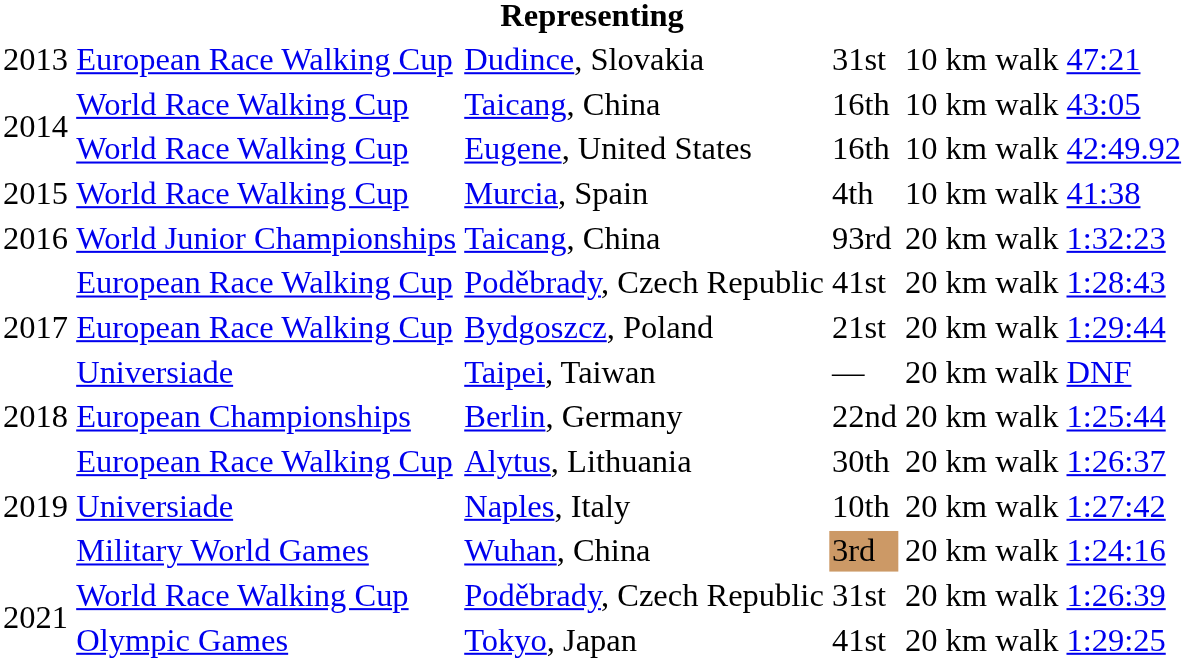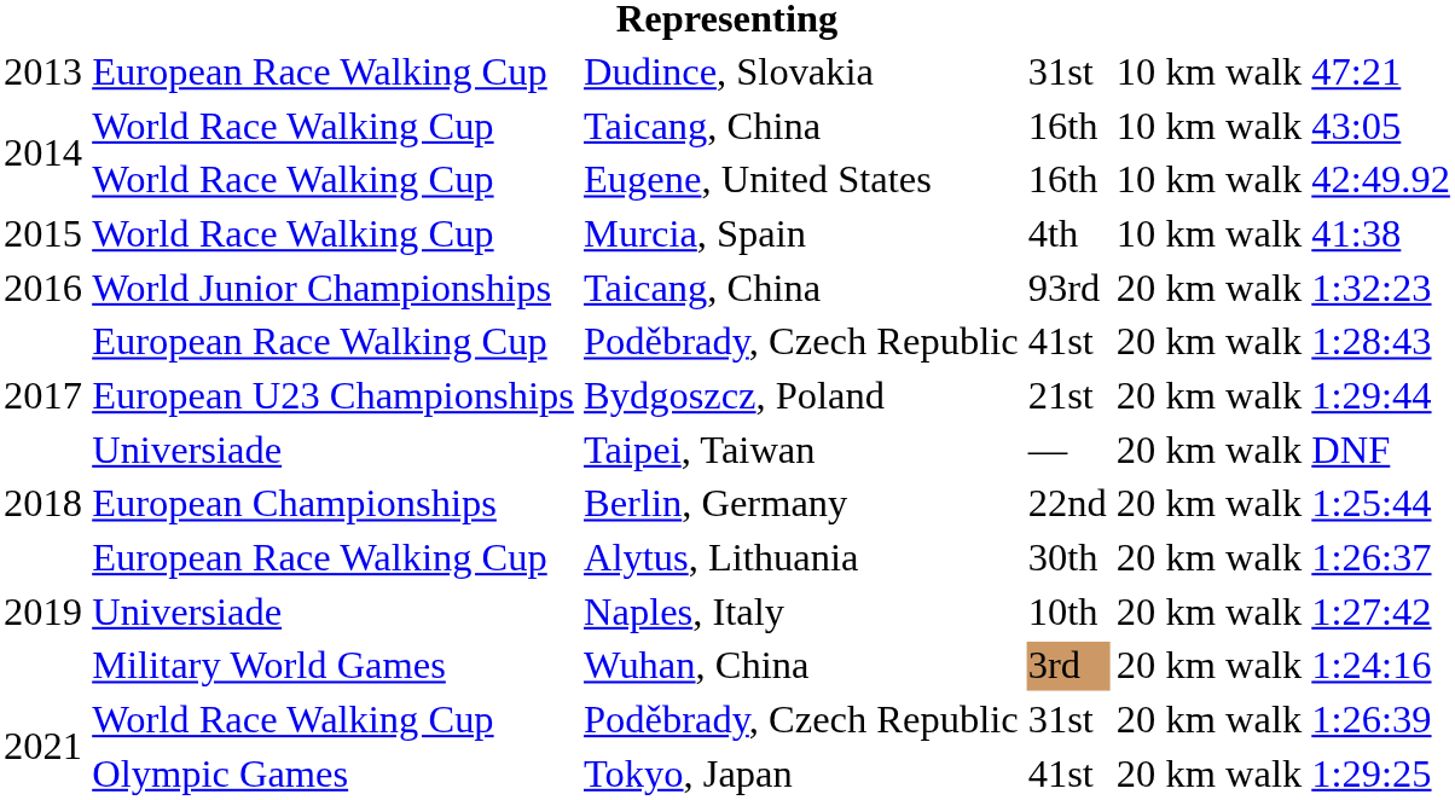Bydgoszcz, Poland | column 2: European Race Walking Cup -> European U23 Championships
